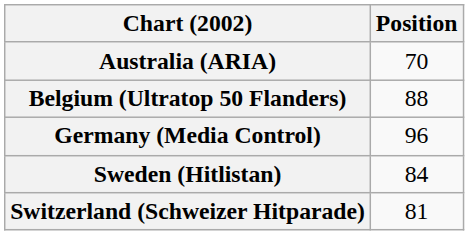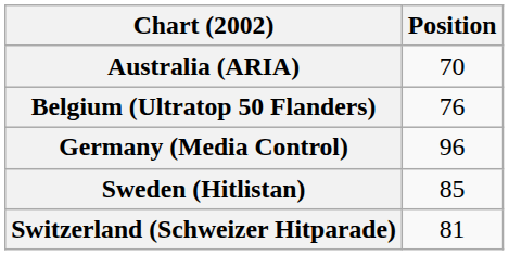Belgium (Ultratop 50 Flanders) | Position: 88 -> 76
Sweden (Hitlistan) | Position: 84 -> 85
